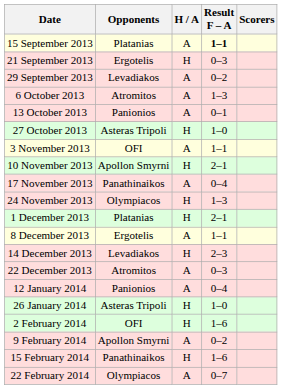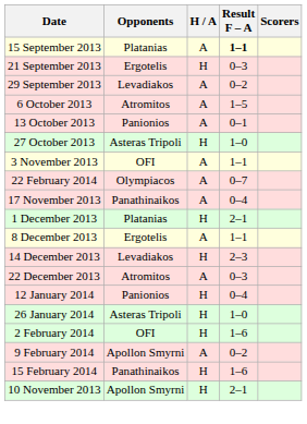6 October 2013 | Result F – A: 1–3 -> 1–5
rows swapped: 10 November 2013 <-> 22 February 2014
- row: 24 November 2013 | Olympiacos | H | 1–3
12 January 2014 | H / A: A -> H
